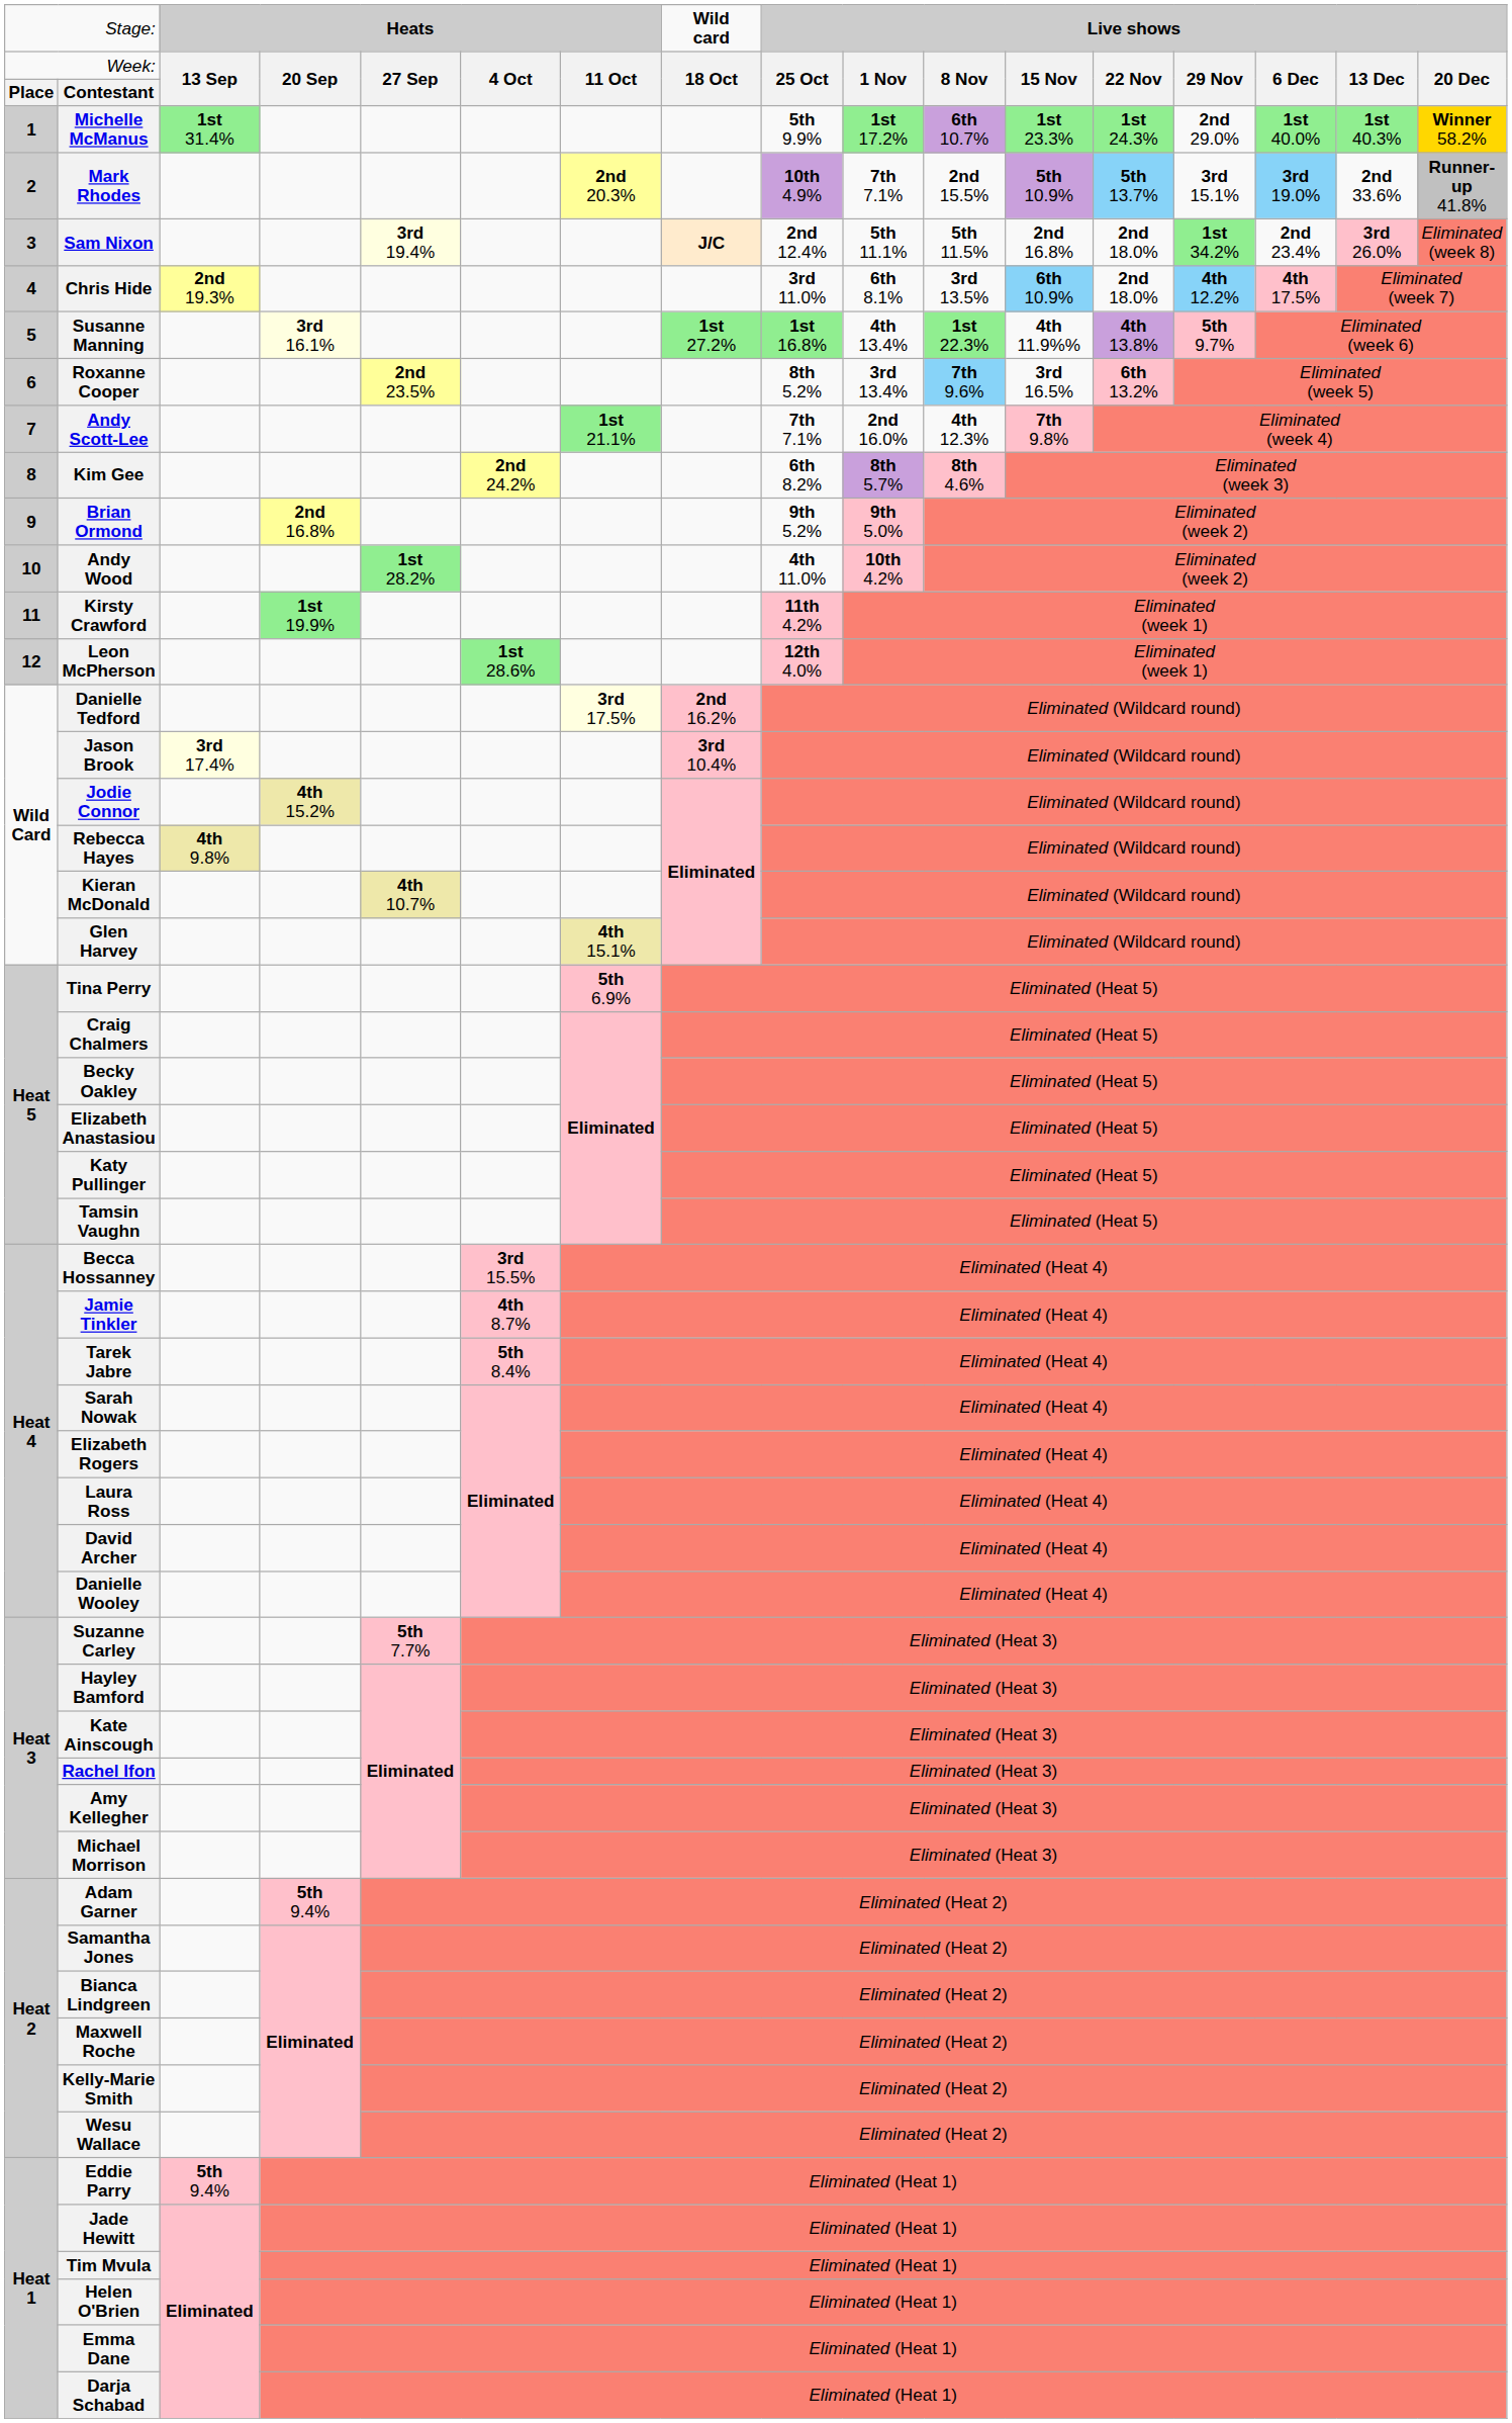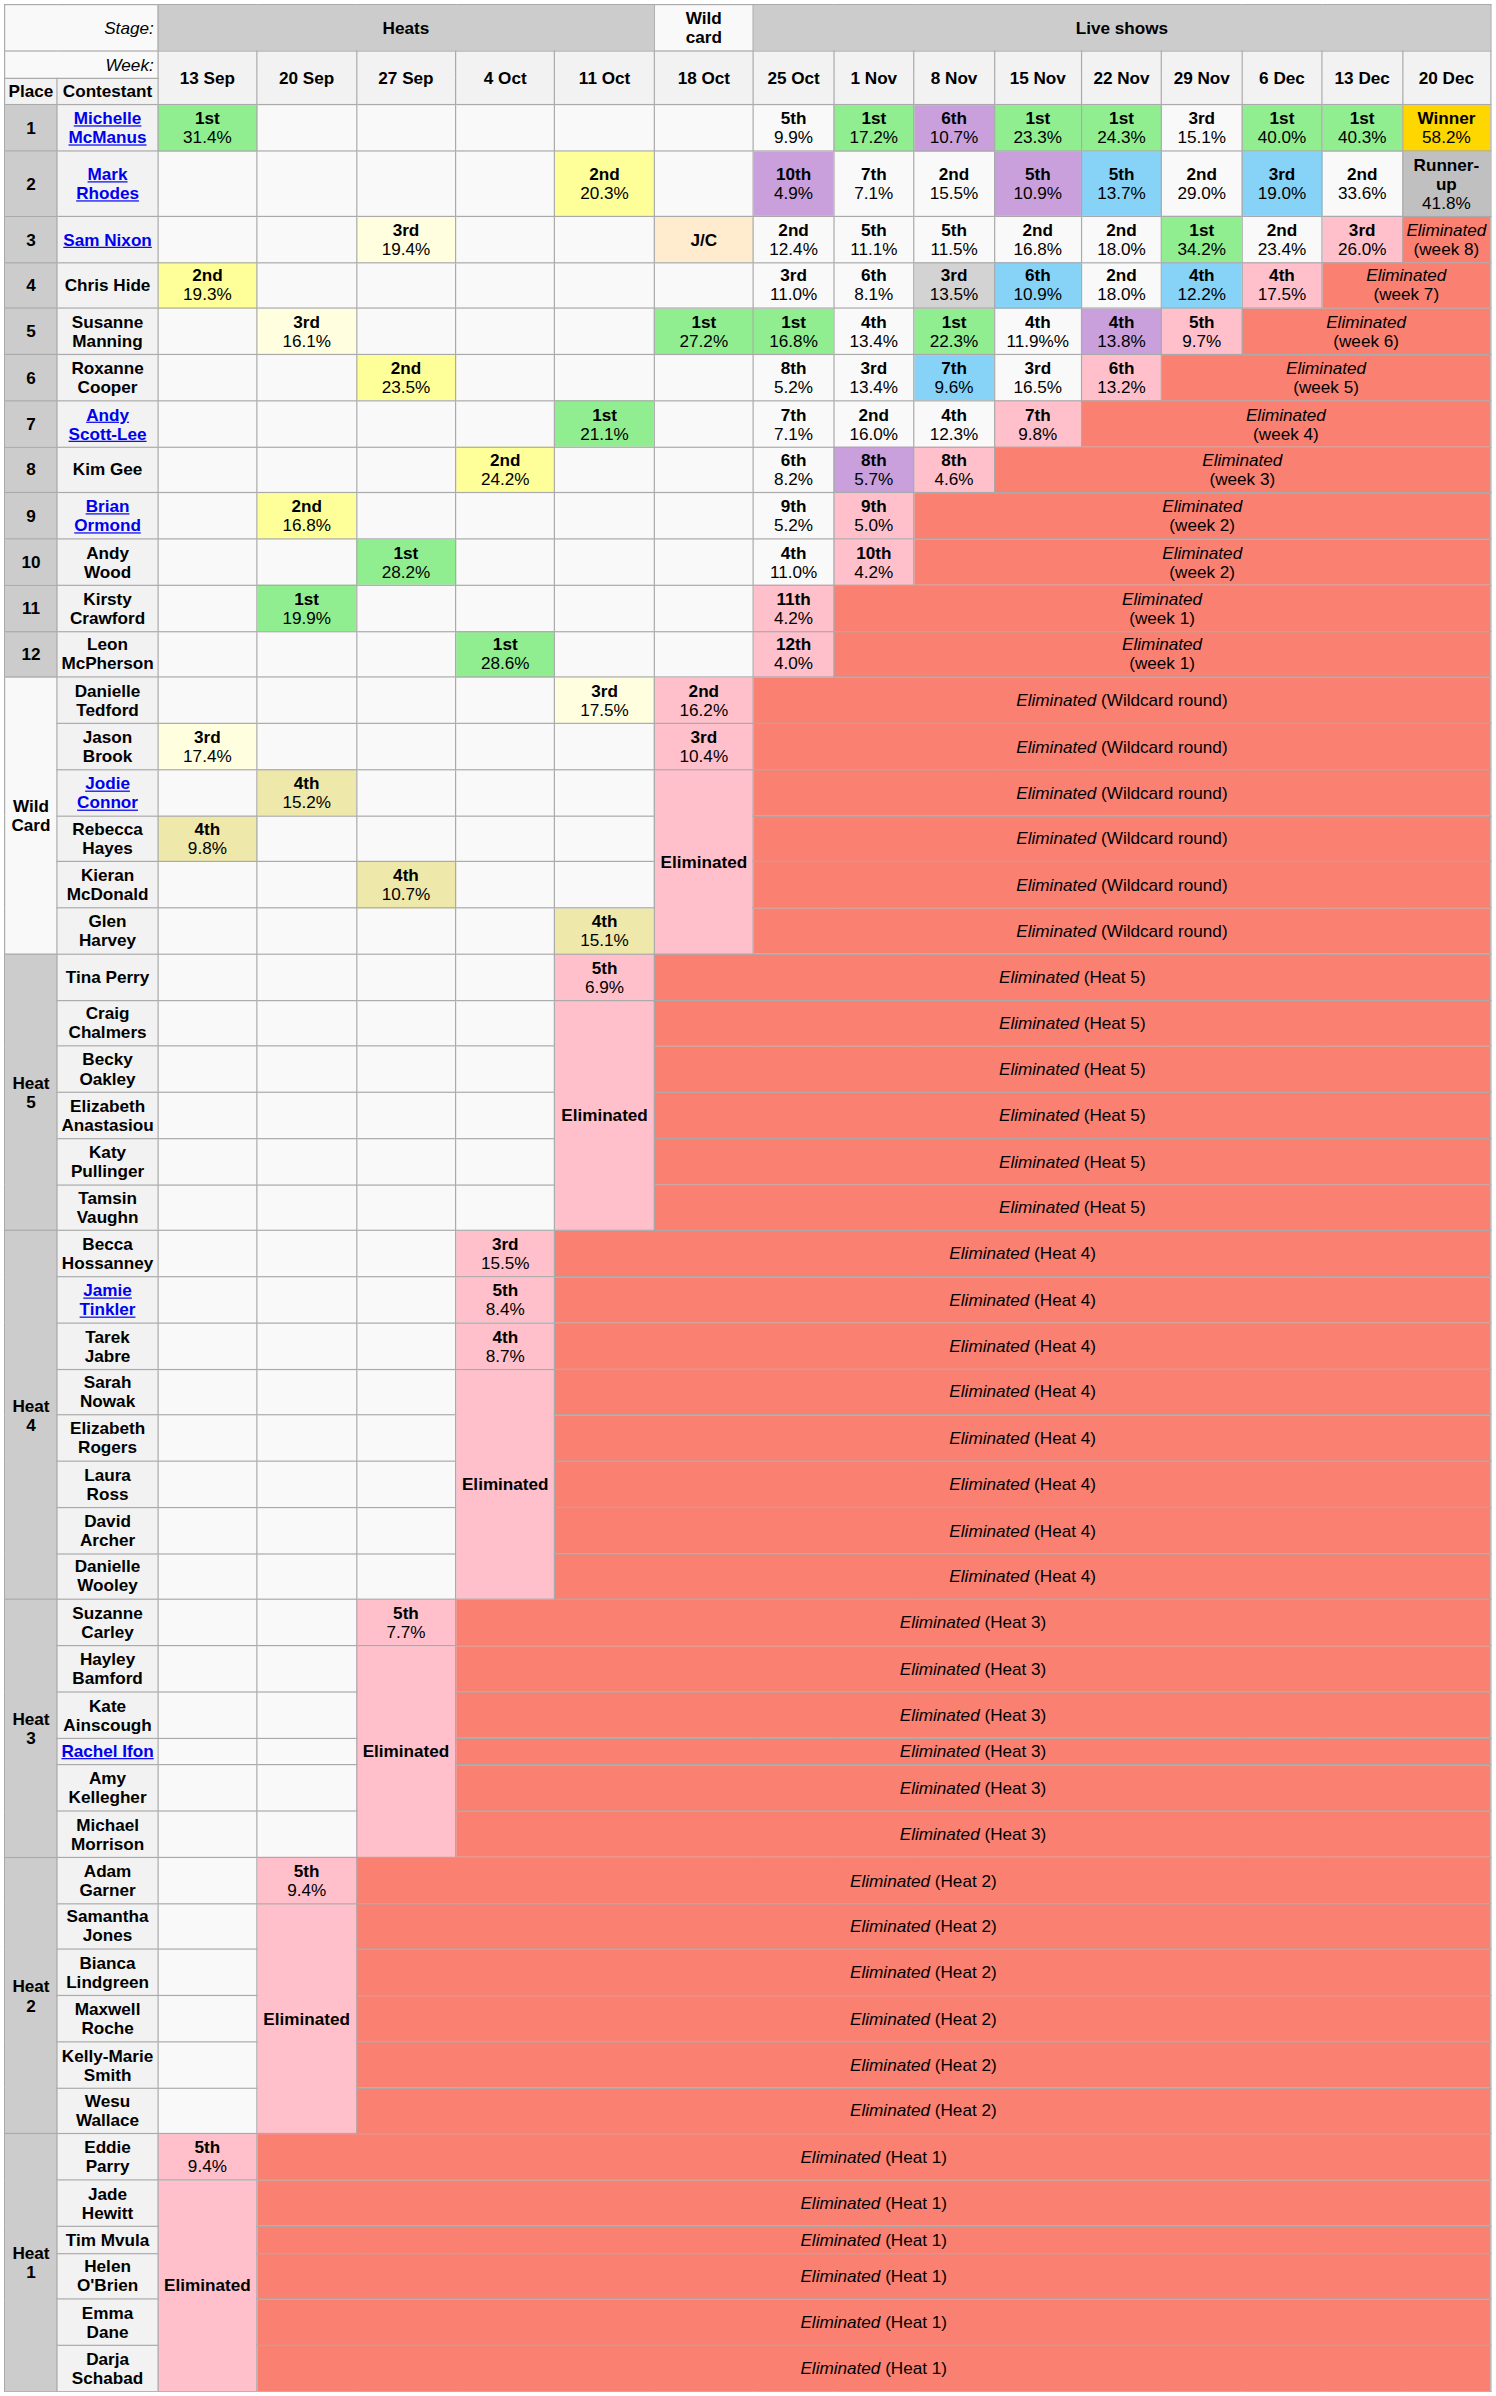Michelle McManus | column 14: 2nd 29.0% -> 3rd 15.1%
Mark Rhodes | column 14: 3rd 15.1% -> 2nd 29.0%
Chris Hide | column 11: no background -> lightgrey background
Jamie Tinkler | column 6: 4th 8.7% -> 5th 8.4%
Tarek Jabre | column 6: 5th 8.4% -> 4th 8.7%
